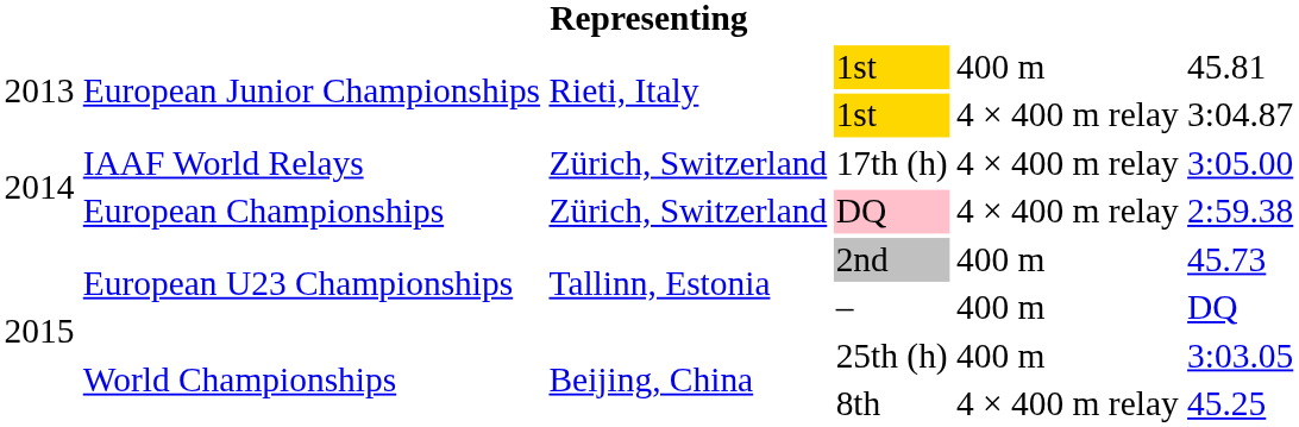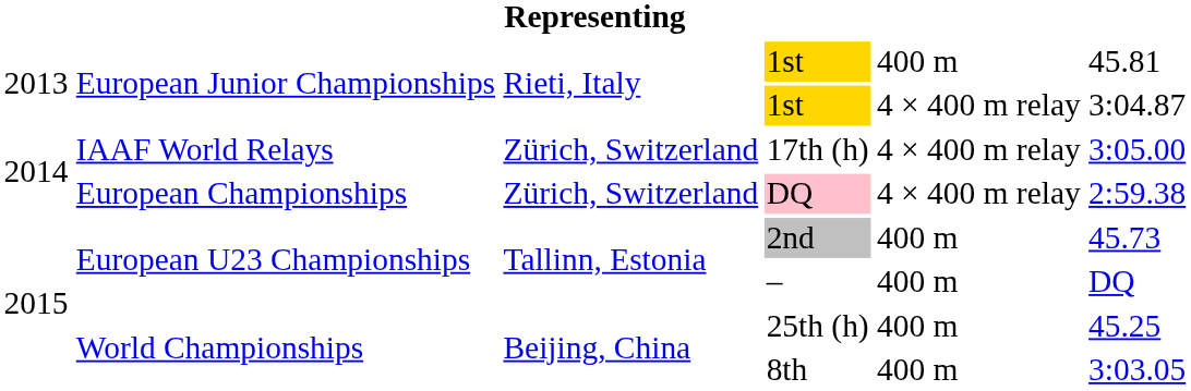25th (h) | column 6: 3:03.05 -> 45.25
8th | column 5: 4 × 400 m relay -> 400 m
8th | column 6: 45.25 -> 3:03.05
